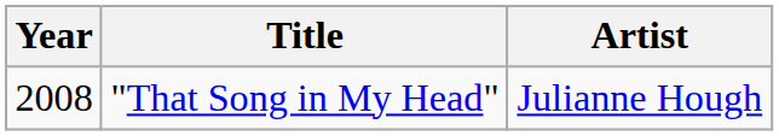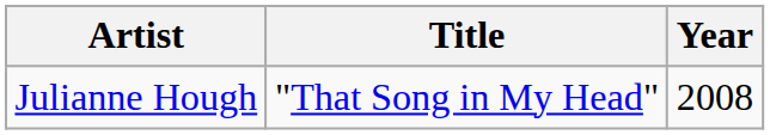columns swapped: Year <-> Artist
